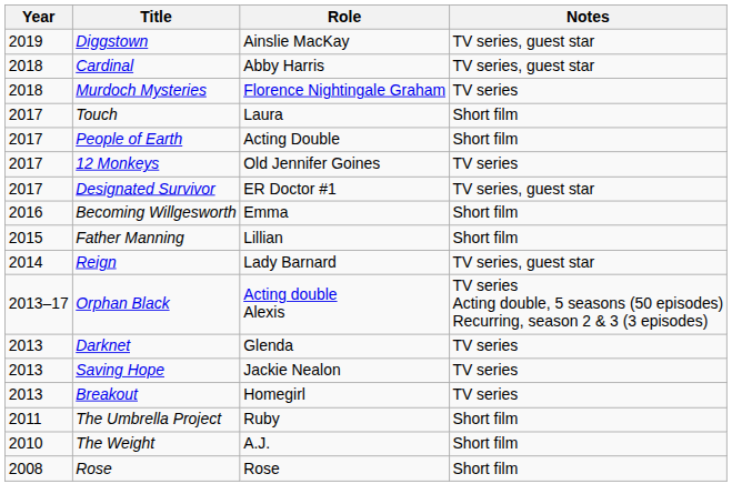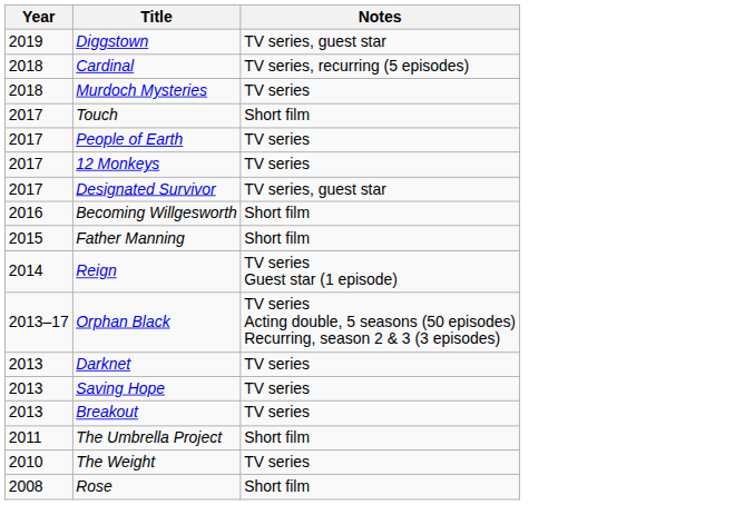- column: Role | Ainslie MacKay | Abby Harris | Florence Nightingale Graham | Laura | Acting Double | Old Jennifer Goines | ER Doctor #1 | Emma | Lillian | Lady Barnard | Acting double Alexis | Glenda | Jackie Nealon | Homegirl | Ruby | A.J. | Rose
Cardinal | Notes: TV series, guest star -> TV series, recurring (5 episodes)
People of Earth | Notes: Short film -> TV series
Reign | Notes: TV series, guest star -> TV series Guest star (1 episode)
The Weight | Notes: Short film -> TV series
